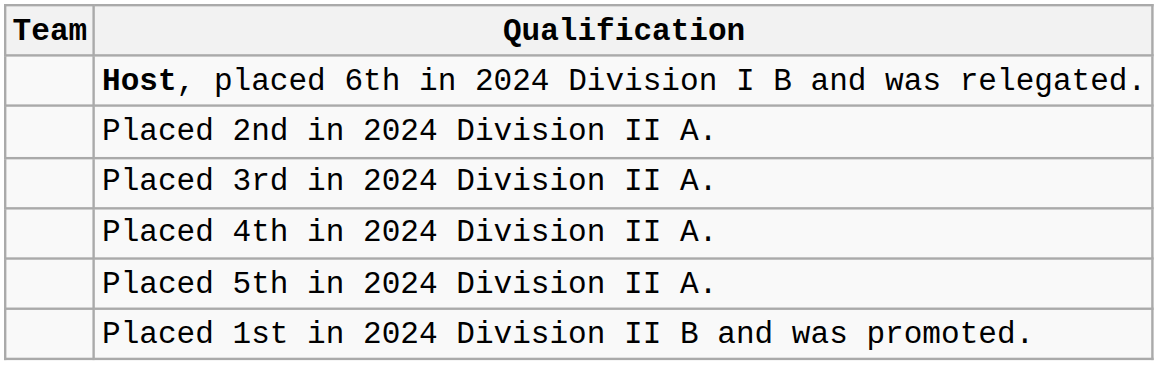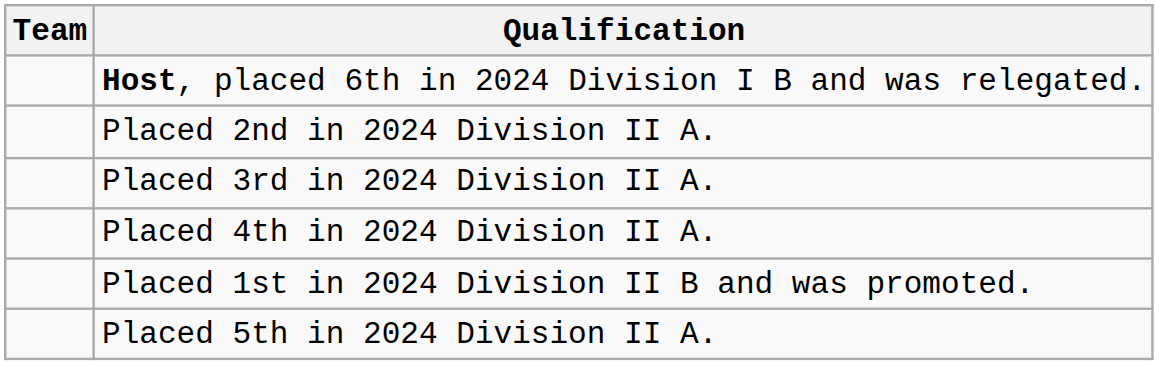rows swapped: Placed 5th in 2024 Division II A. <-> Placed 1st in 2024 Division II B and was promoted.
